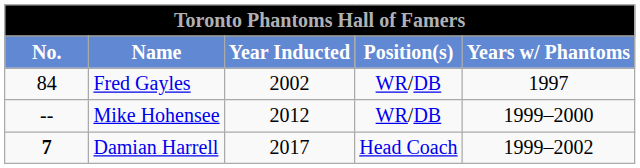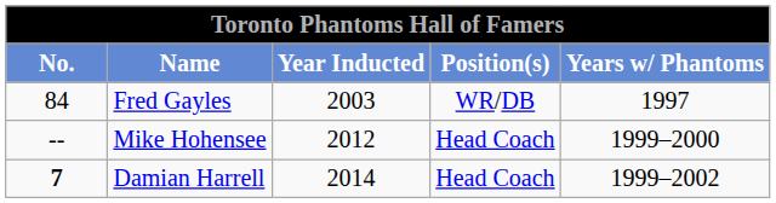Fred Gayles | Year Inducted: 2002 -> 2003
Mike Hohensee | Position(s): WR/DB -> Head Coach
Damian Harrell | Year Inducted: 2017 -> 2014
